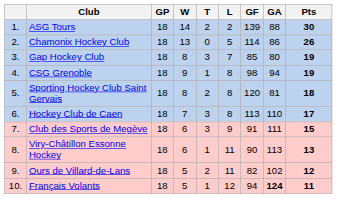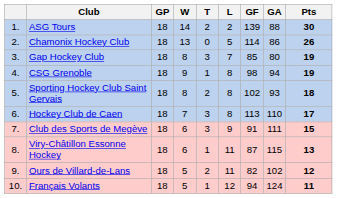Sporting Hockey Club Saint Gervais | GF: 120 -> 102
Sporting Hockey Club Saint Gervais | GA: 81 -> 93
Viry-Châtillon Essonne Hockey | GF: 90 -> 87
Viry-Châtillon Essonne Hockey | GA: 113 -> 115
Français Volants | GA: bold -> normal
